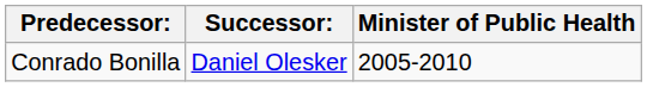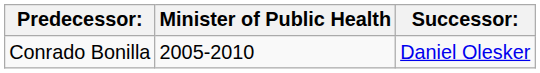columns swapped: Minister of Public Health <-> Successor:
